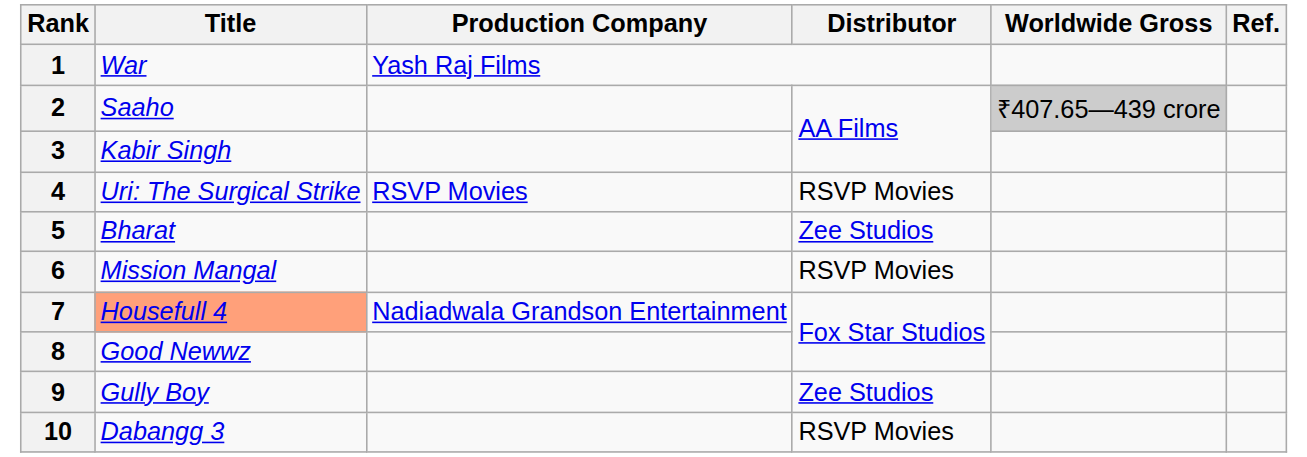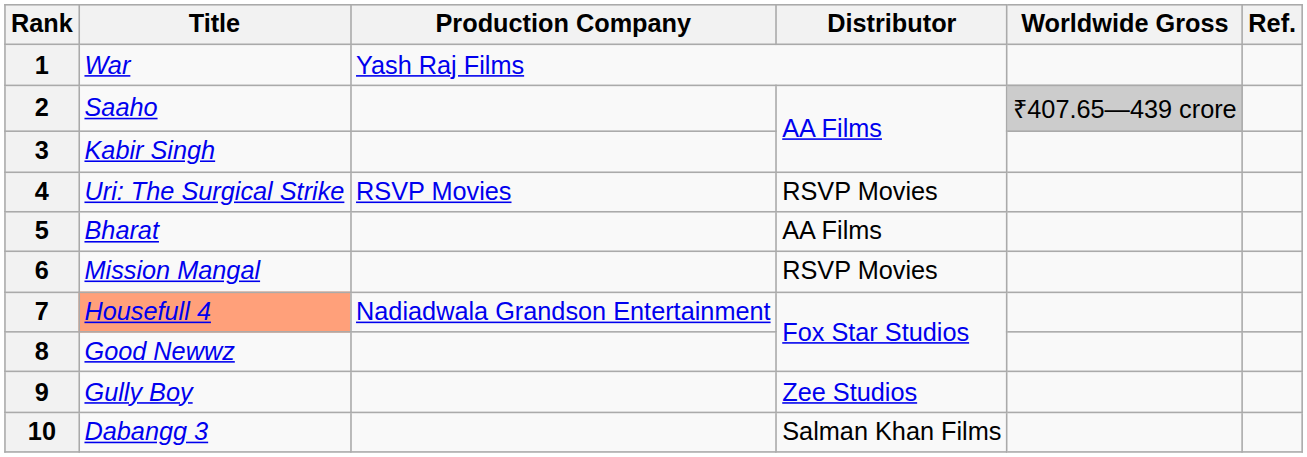5 | Distributor: Zee Studios -> AA Films
10 | Distributor: RSVP Movies -> Salman Khan Films
